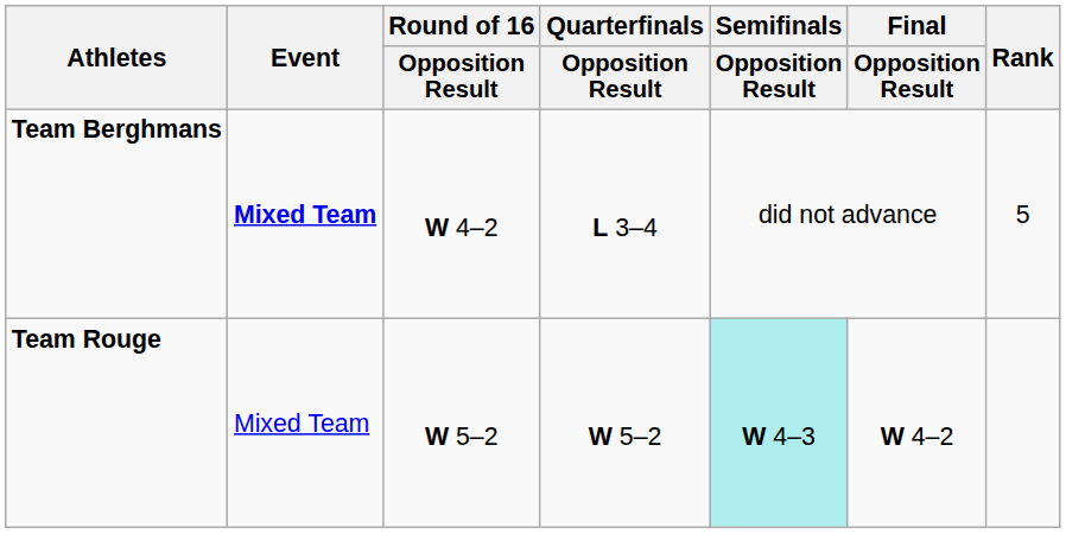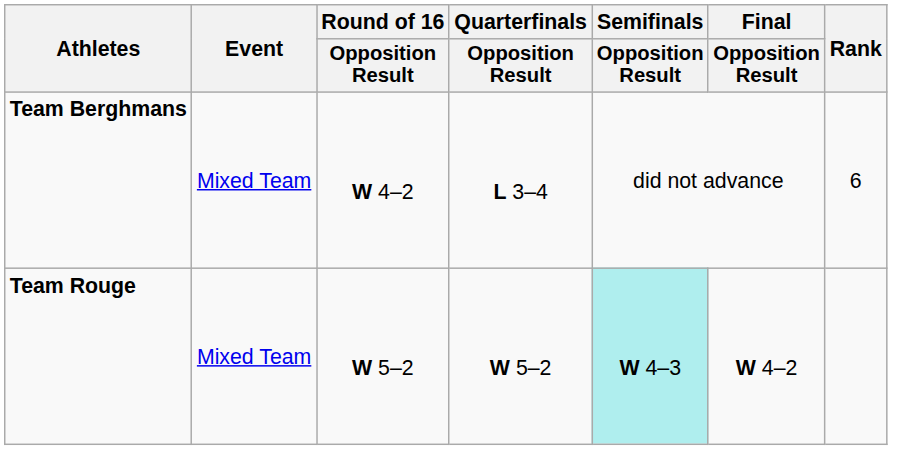Team Berghmans | Event: bold -> normal
Team Berghmans | Rank: 5 -> 6
